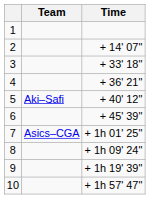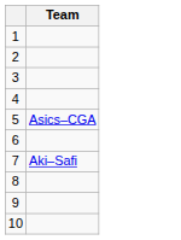- column: Time | + 14' 07" | + 33' 18" | + 36' 21" | + 40' 12" | + 45' 39" | + 1h 01' 25" | + 1h 09' 24" | + 1h 19' 39" | + 1h 57' 47"
5 | Team: Aki–Safi -> Asics–CGA
7 | Team: Asics–CGA -> Aki–Safi
